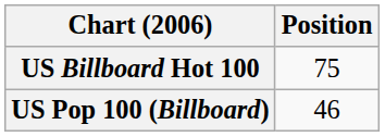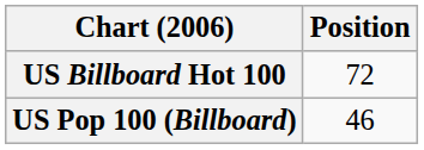US Billboard Hot 100 | Position: 75 -> 72
